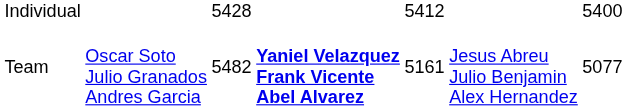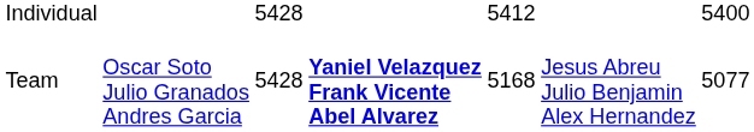Team | column 3: 5482 -> 5428
Team | column 5: 5161 -> 5168
